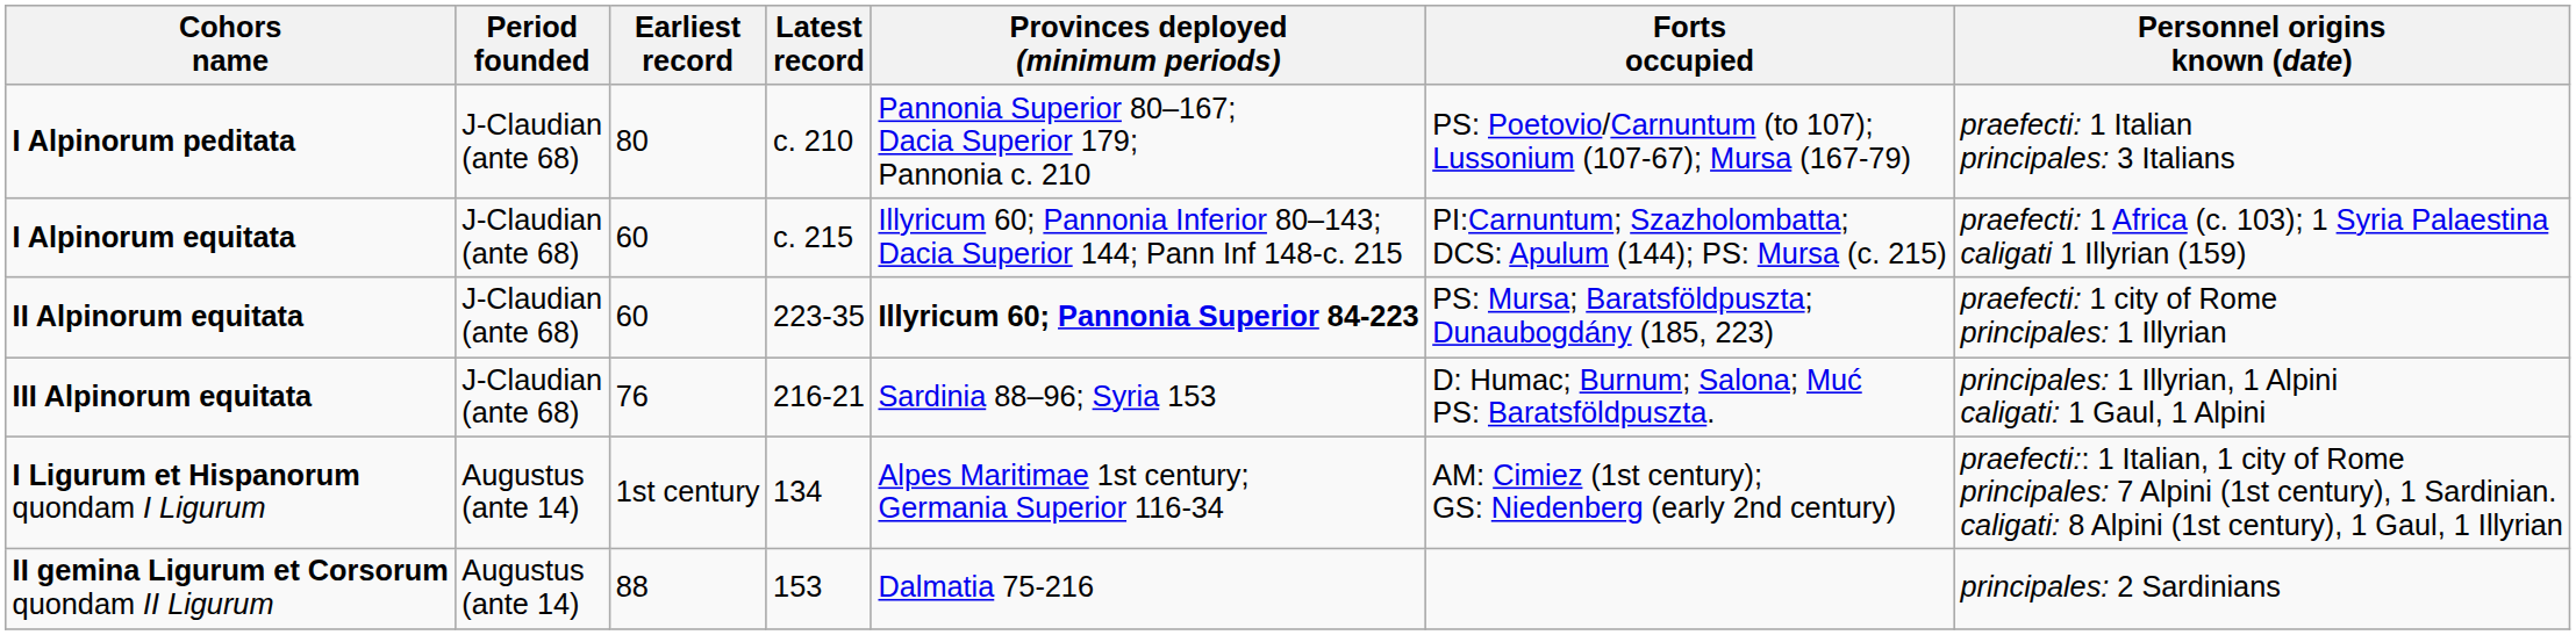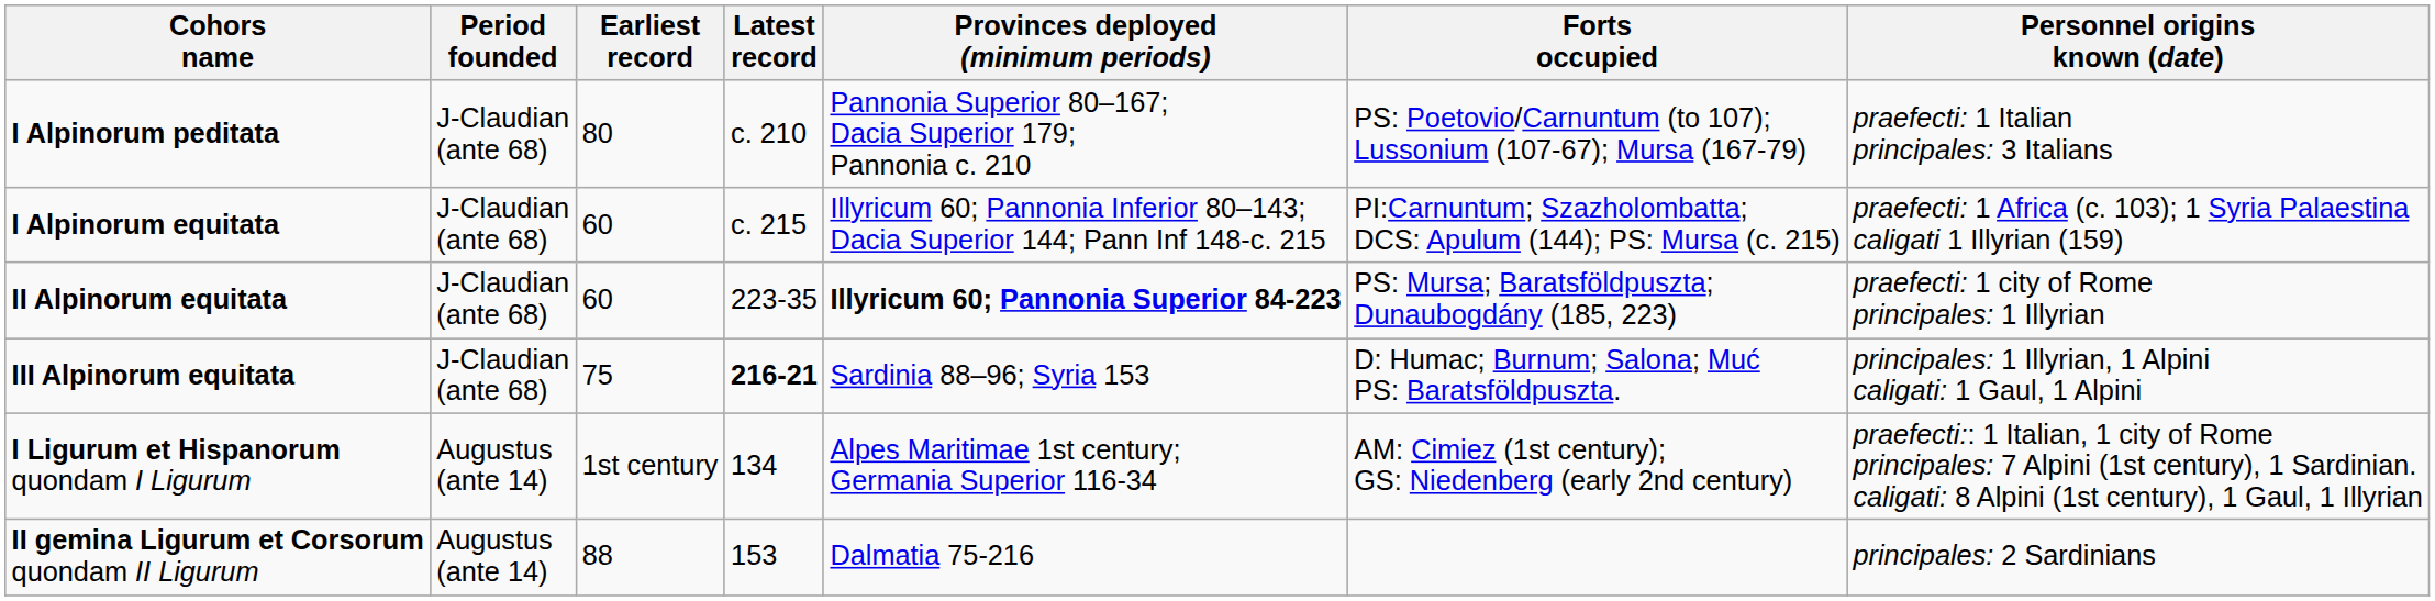III Alpinorum equitata | Earliest record: 76 -> 75
III Alpinorum equitata | Latest record: normal -> bold
